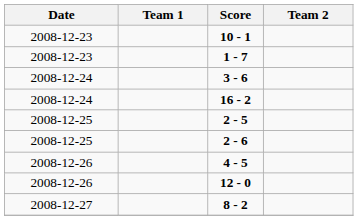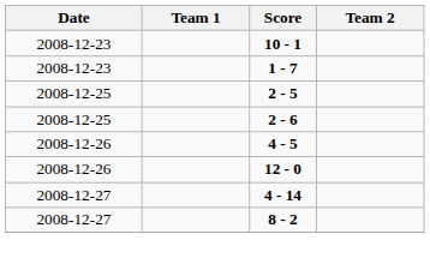- row: 2008-12-24 | 3 - 6
- row: 2008-12-24 | 16 - 2
+ row: 2008-12-27 | 4 - 14
